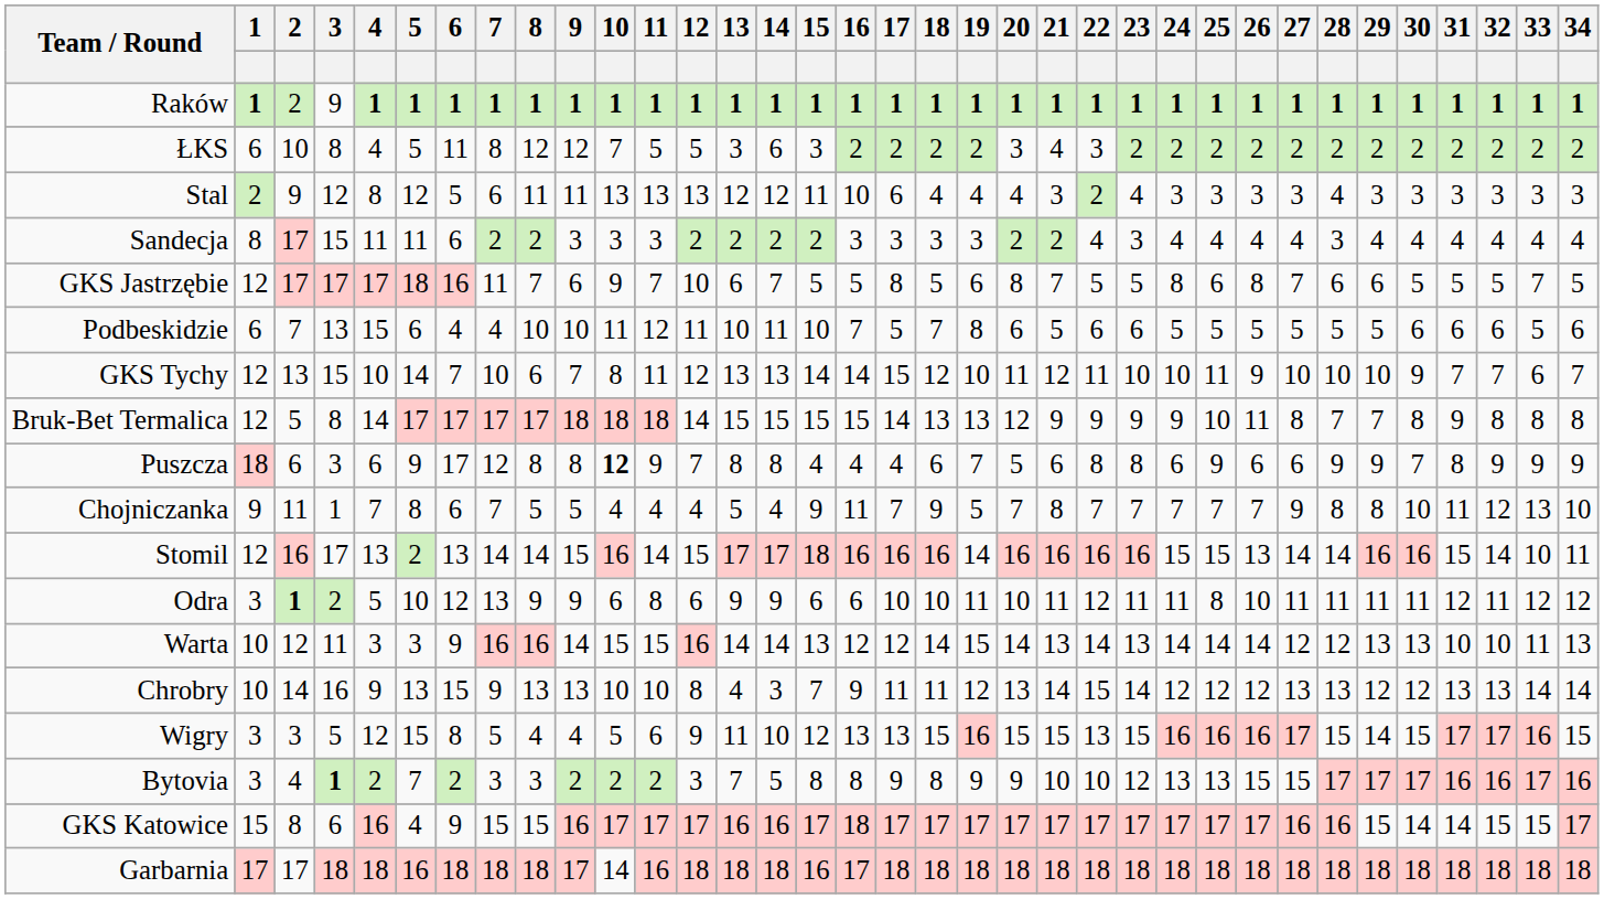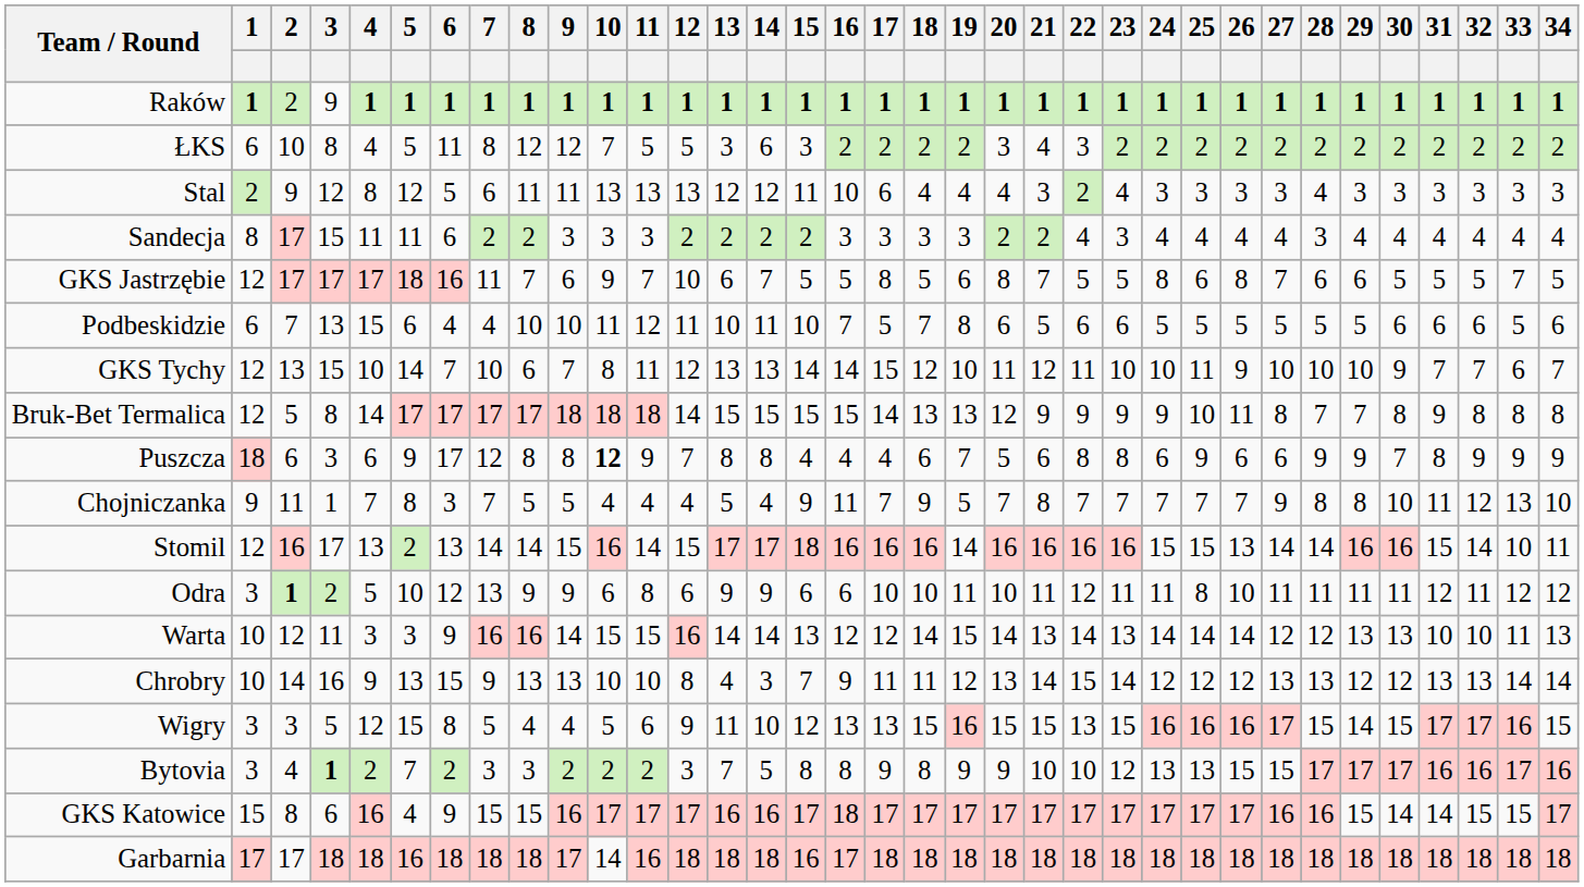Chojniczanka | 6: 6 -> 3
